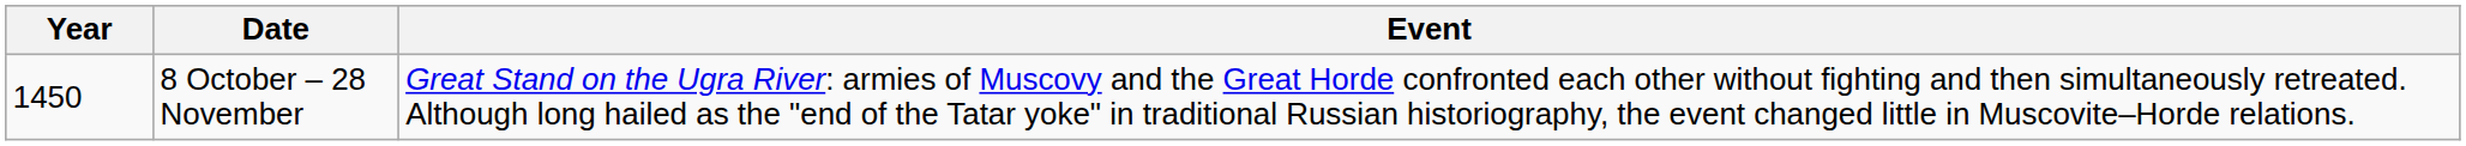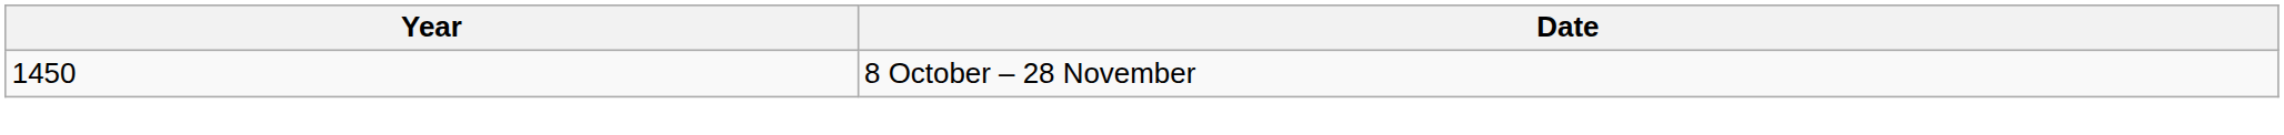- column: Event | Great Stand on the Ugra River: armies of Muscovy and the Great Horde confronted each other without fighting and then simultaneously retreated. Although long hailed as the "end of the Tatar yoke" in traditional Russian historiography, the event changed little in Muscovite–Horde relations.
